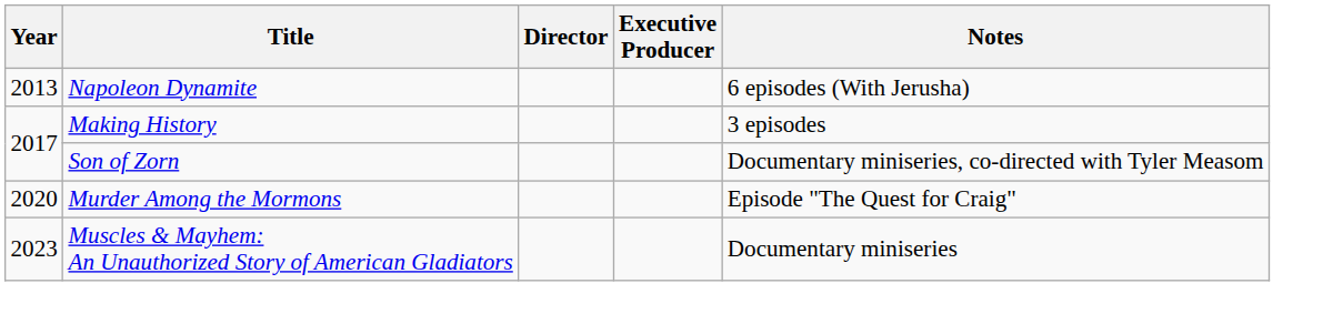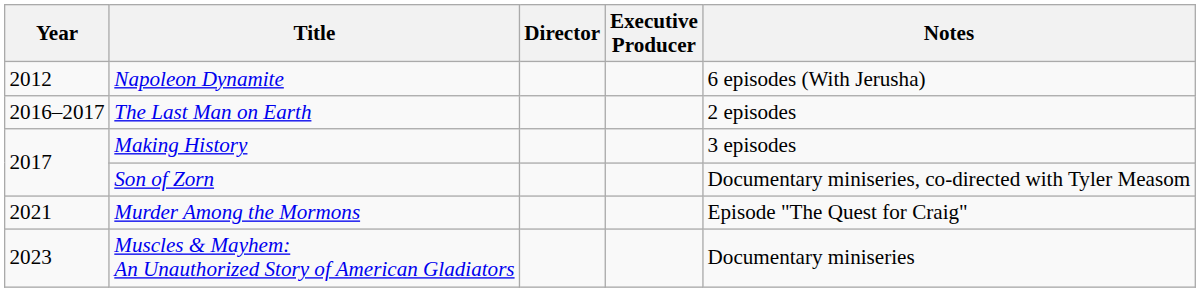Napoleon Dynamite | Year: 2013 -> 2012
+ row: 2016–2017 | The Last Man on Earth | 2 episodes
Murder Among the Mormons | Year: 2020 -> 2021
